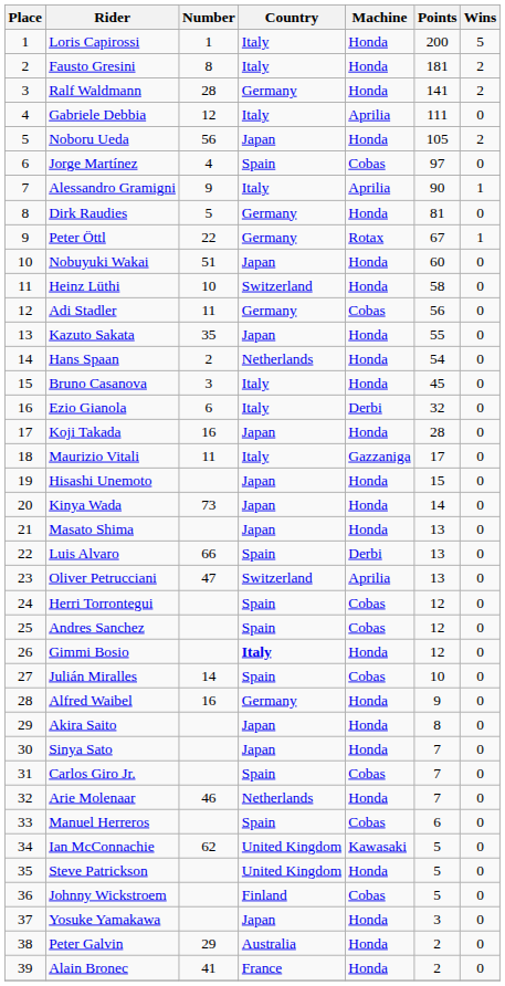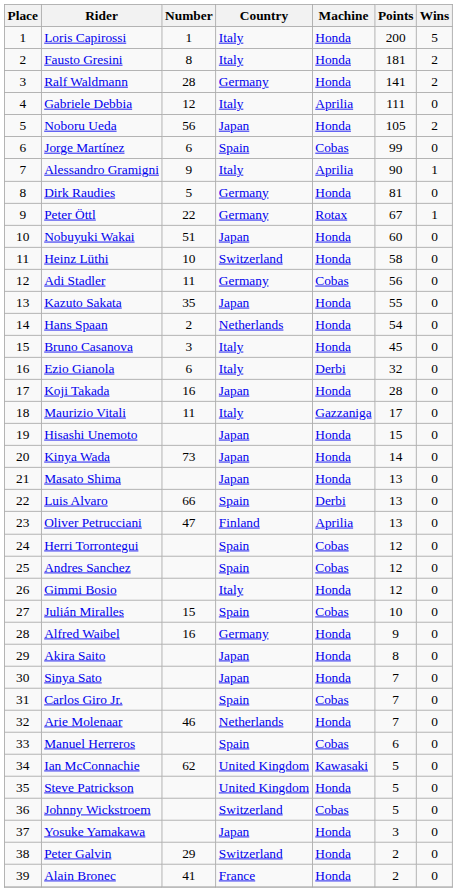Jorge Martínez | Number: 4 -> 6
Jorge Martínez | Points: 97 -> 99
Oliver Petrucciani | Country: Switzerland -> Finland
Gimmi Bosio | Country: bold -> normal
Julián Miralles | Number: 14 -> 15
Johnny Wickstroem | Country: Finland -> Switzerland
Peter Galvin | Country: Australia -> Switzerland
